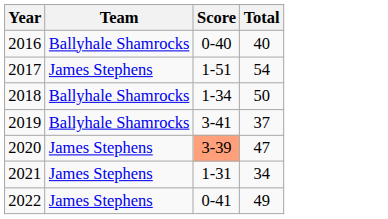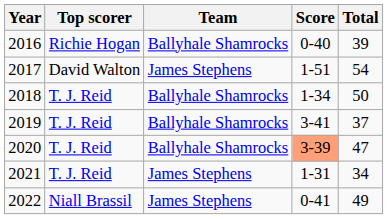+ column: Top scorer | Richie Hogan | David Walton | T. J. Reid | T. J. Reid | T. J. Reid | T. J. Reid | Niall Brassil
2016 | Total: 40 -> 39
2020 | Team: James Stephens -> Ballyhale Shamrocks
